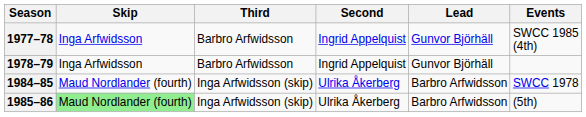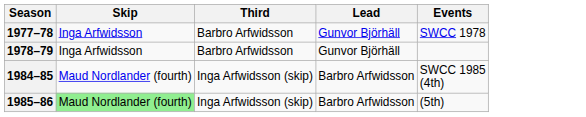- column: Second | Ingrid Appelquist | Ingrid Appelquist | Ulrika Åkerberg | Ulrika Åkerberg
1977–78 | Events: SWCC 1985 (4th) -> SWCC 1978
1984–85 | Events: SWCC 1978 -> SWCC 1985 (4th)
